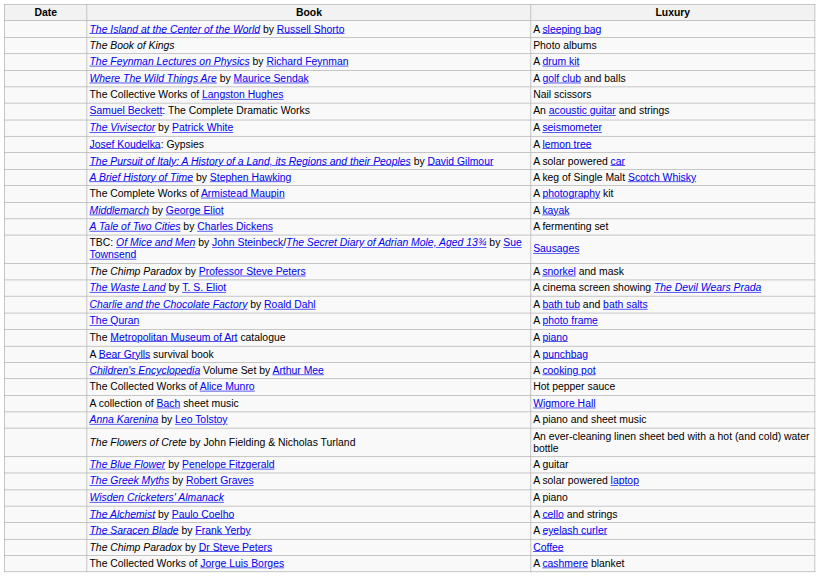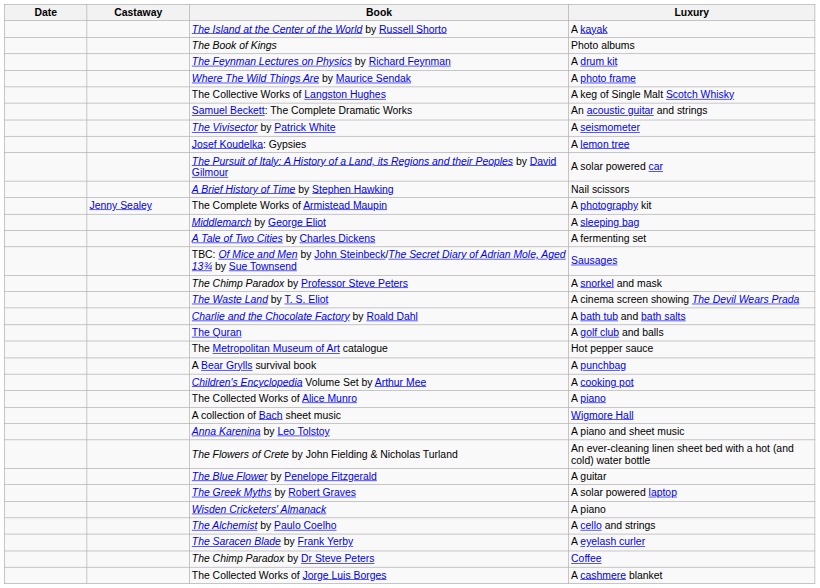+ column: Castaway | Jenny Sealey
The Island at the Center of the World by Russell Shorto | Luxury: A sleeping bag -> A kayak
Where The Wild Things Are by Maurice Sendak | Luxury: A golf club and balls -> A photo frame
The Collective Works of Langston Hughes | Luxury: Nail scissors -> A keg of Single Malt Scotch Whisky
A Brief History of Time by Stephen Hawking | Luxury: A keg of Single Malt Scotch Whisky -> Nail scissors
Middlemarch by George Eliot | Luxury: A kayak -> A sleeping bag
The Quran | Luxury: A photo frame -> A golf club and balls
The Metropolitan Museum of Art catalogue | Luxury: A piano -> Hot pepper sauce
The Collected Works of Alice Munro | Luxury: Hot pepper sauce -> A piano
